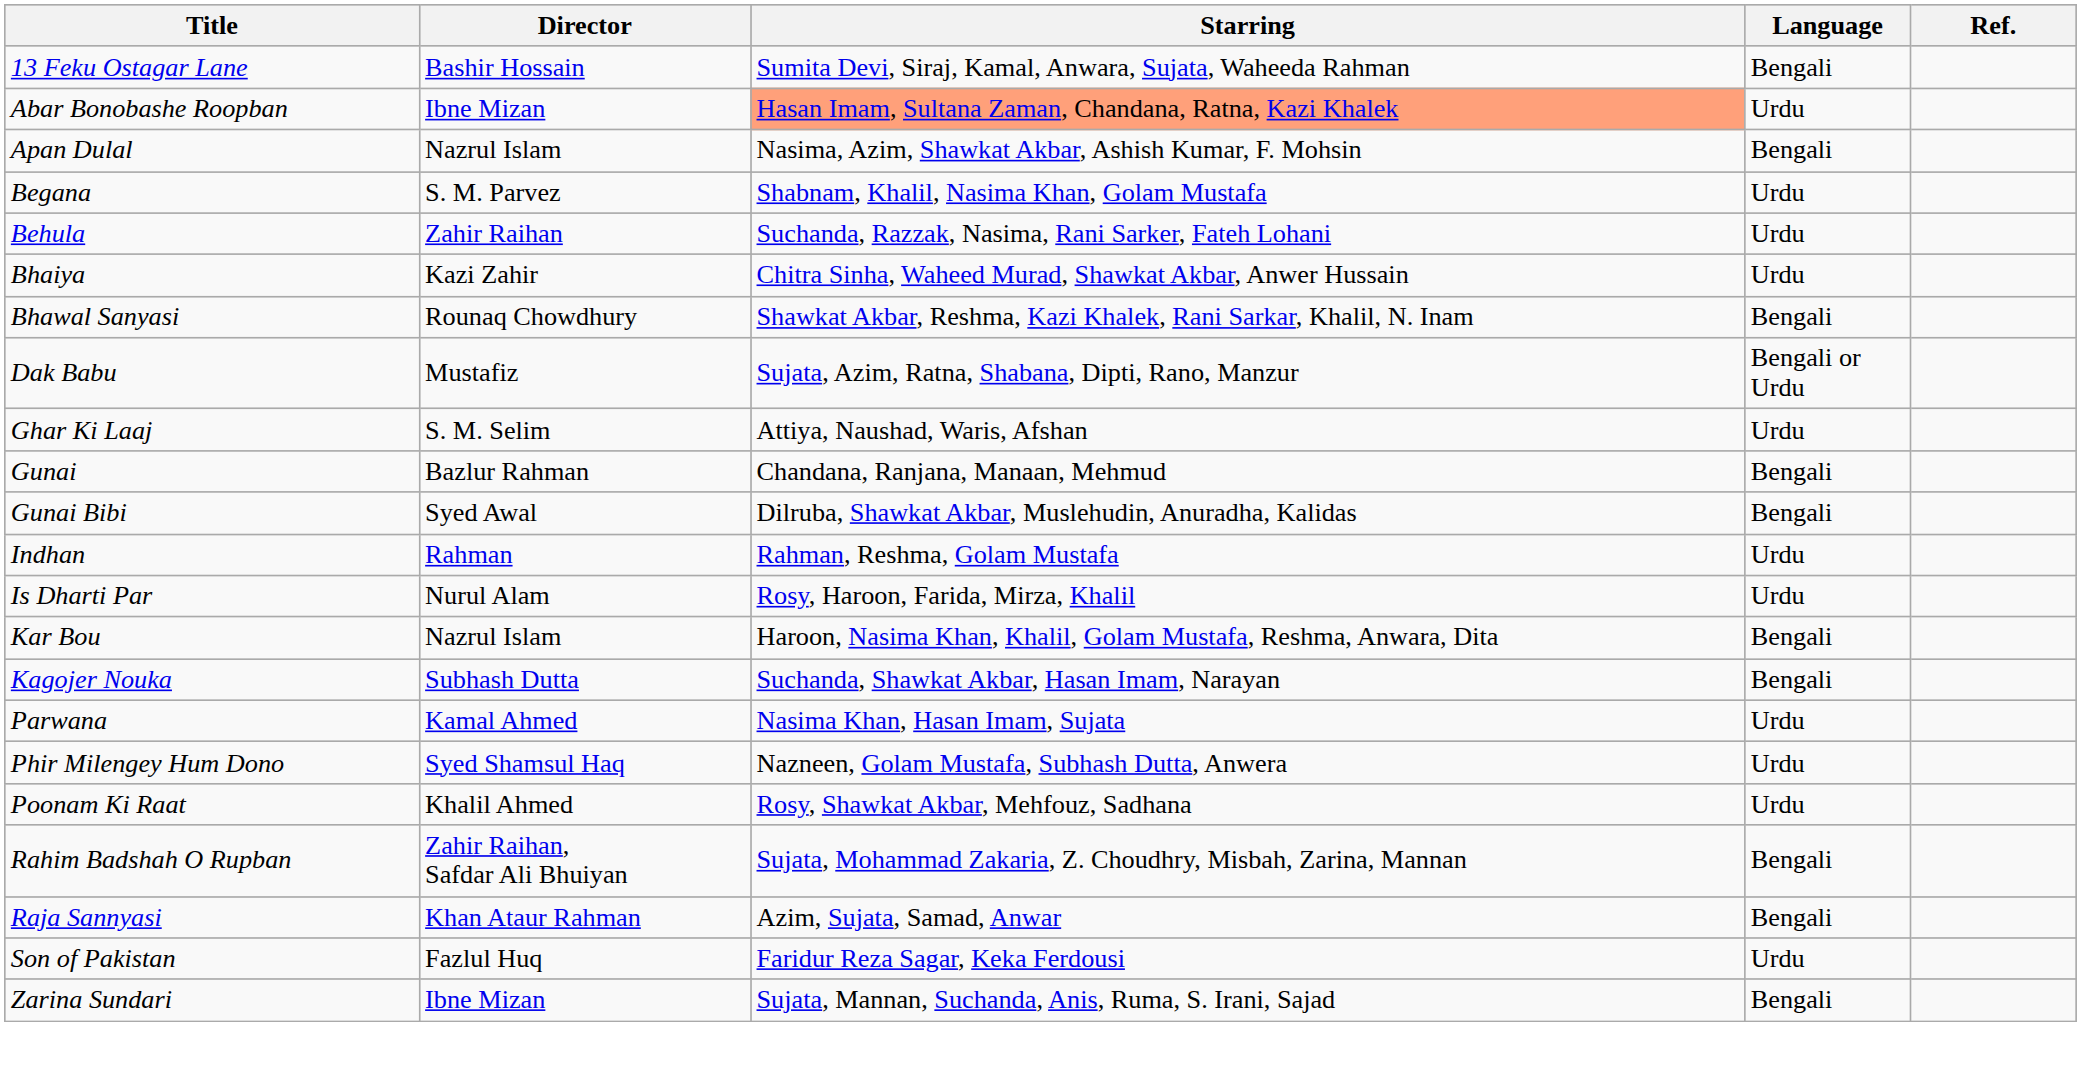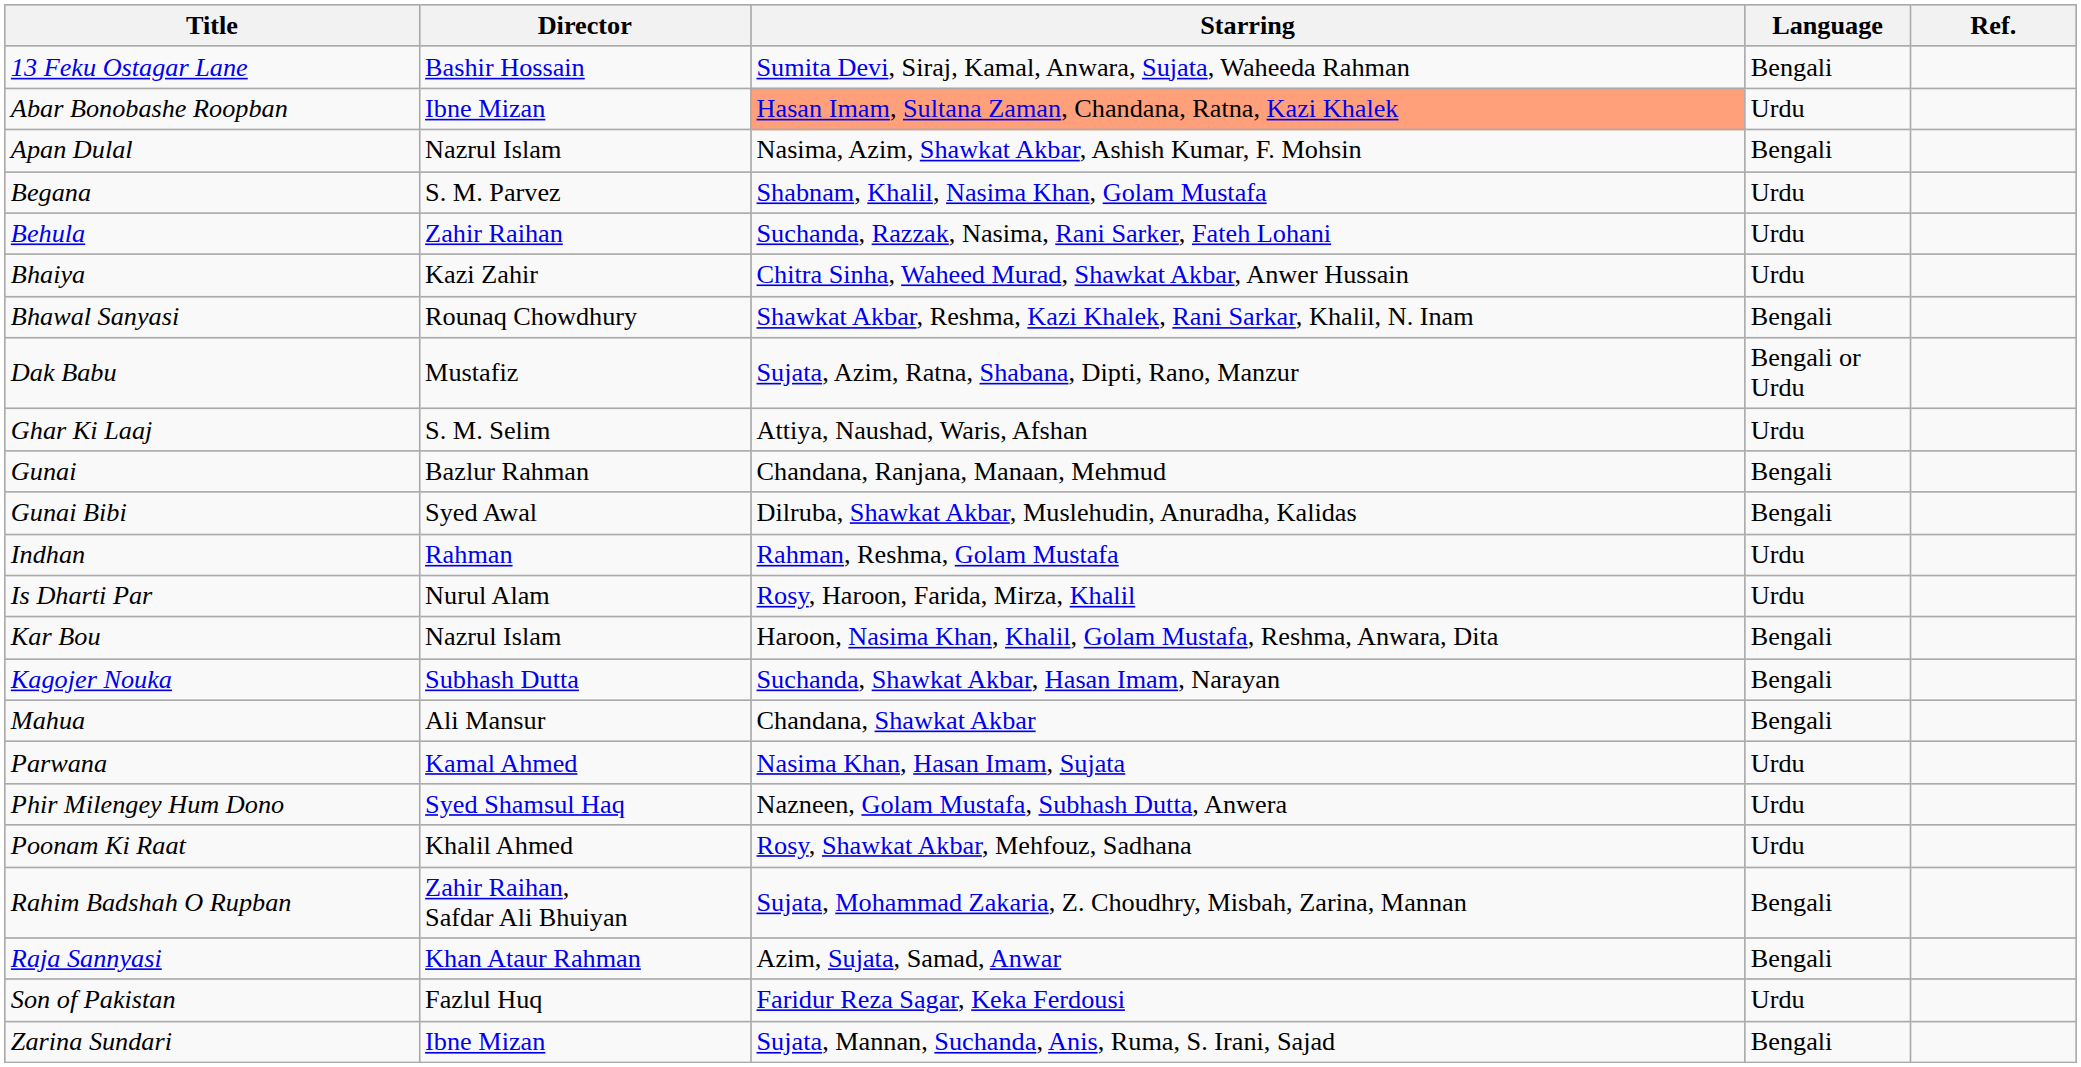+ row: Mahua | Ali Mansur | Chandana, Shawkat Akbar | Bengali
